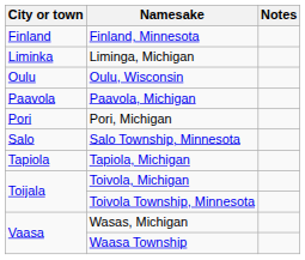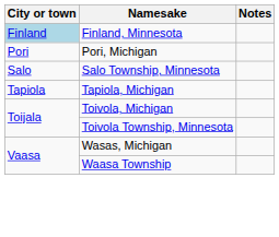Finland, Minnesota | City or town: no background -> lightblue background
- row: Liminka | Liminga, Michigan
- row: Oulu | Oulu, Wisconsin
- row: Paavola | Paavola, Michigan
